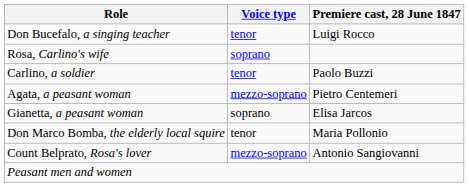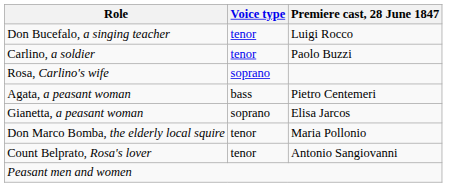rows swapped: Carlino, a soldier <-> Rosa, Carlino's wife
Agata, a peasant woman | Voice type: mezzo-soprano -> bass
Count Belprato, Rosa's lover | Voice type: mezzo-soprano -> tenor
